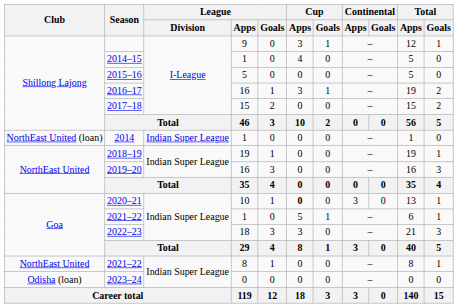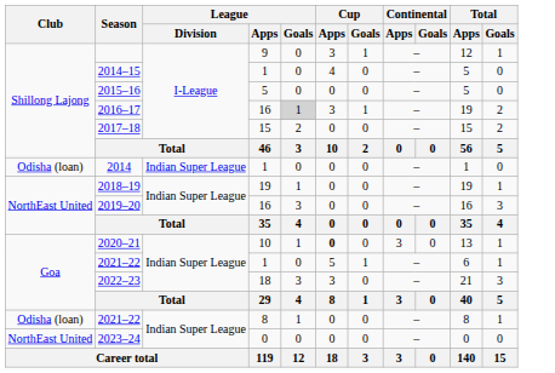2016–17 | League / Goals: no background -> lightgrey background
2014 | Club: NorthEast United (loan) -> Odisha (loan)
2021–22 / 8 | Club: NorthEast United -> Odisha (loan)
2023–24 | Club: Odisha (loan) -> NorthEast United
